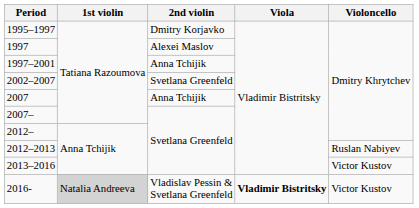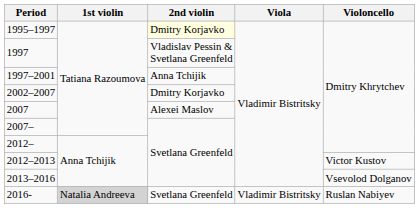1995–1997 | 2nd violin: no background -> lightyellow background
1997 | 2nd violin: Alexei Maslov -> Vladislav Pessin & Svetlana Greenfeld
2002–2007 | 2nd violin: Svetlana Greenfeld -> Dmitry Korjavko
2007 | 2nd violin: Anna Tchijik -> Alexei Maslov
2012–2013 | Violoncello: Ruslan Nabiyev -> Victor Kustov
2013–2016 | Violoncello: Victor Kustov -> Vsevolod Dolganov
2016- | 2nd violin: Vladislav Pessin & Svetlana Greenfeld -> Svetlana Greenfeld
2016- | Viola: bold -> normal
2016- | Violoncello: Victor Kustov -> Ruslan Nabiyev
